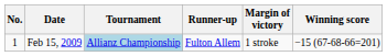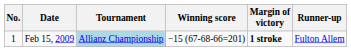columns swapped: Winning score <-> Runner-up
Feb 15, 2009 | Margin of victory: normal -> bold
